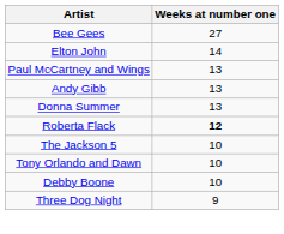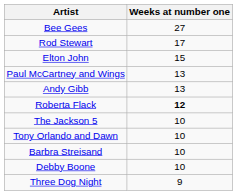+ row: Rod Stewart | 17
Elton John | Weeks at number one: 14 -> 15
- row: Donna Summer | 13
+ row: Barbra Streisand | 10
